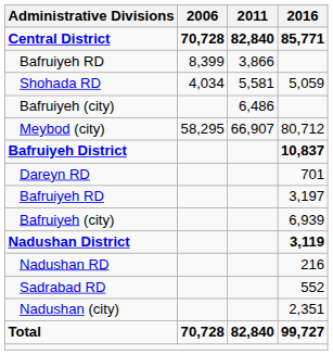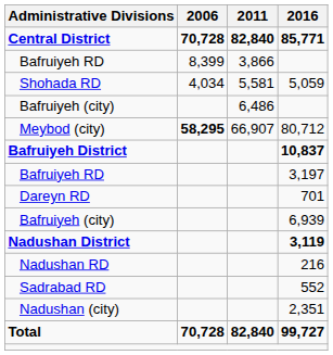Meybod (city) | 2006: normal -> bold
rows swapped: Bafruiyeh RD / 3,197 <-> Dareyn RD
